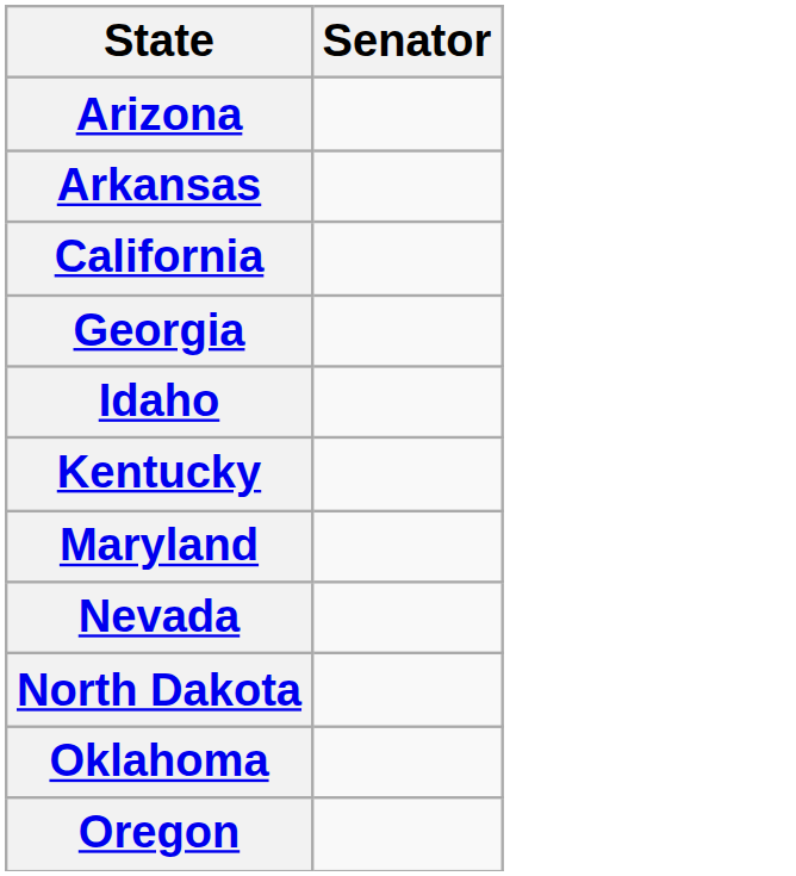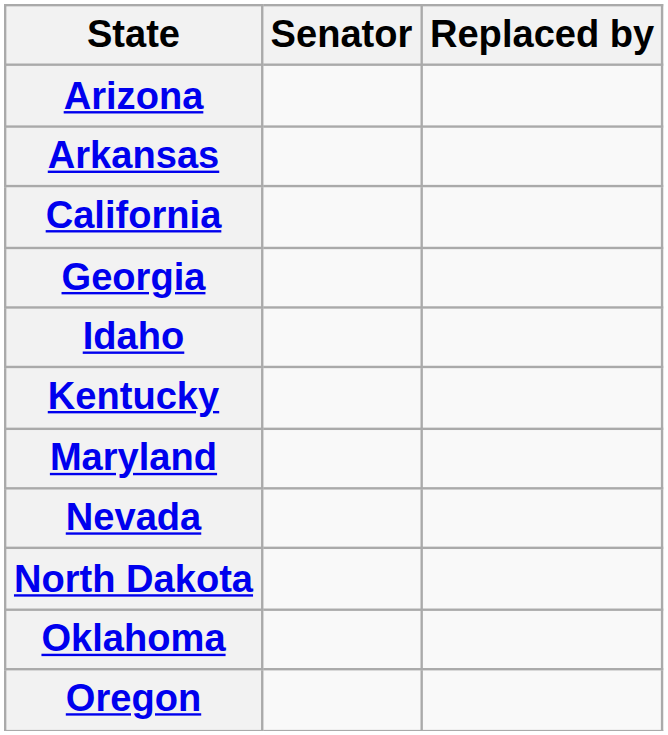+ column: Replaced by
